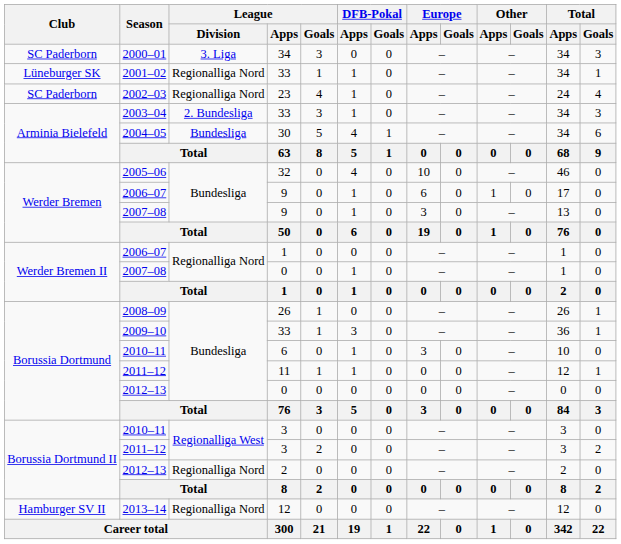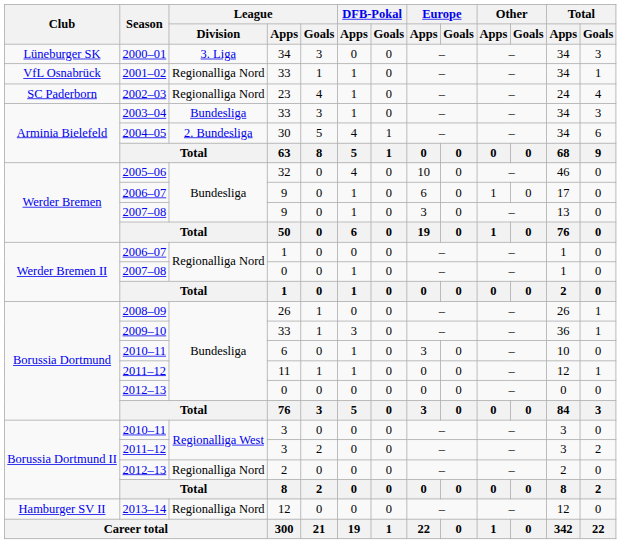2000–01 | Club: SC Paderborn -> Lüneburger SK
2001–02 | Club: Lüneburger SK -> VfL Osnabrück
2003–04 | League / Division: 2. Bundesliga -> Bundesliga
2004–05 | League / Division: Bundesliga -> 2. Bundesliga
